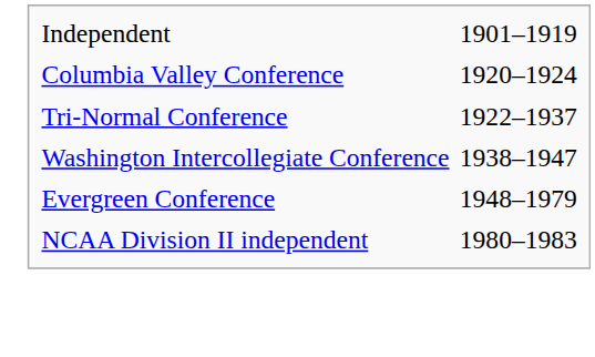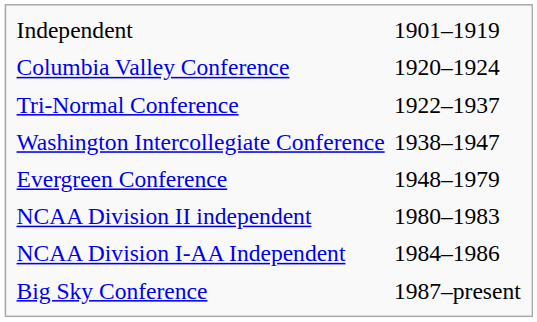+ row: NCAA Division I-AA Independent | 1984–1986
+ row: Big Sky Conference | 1987–present
